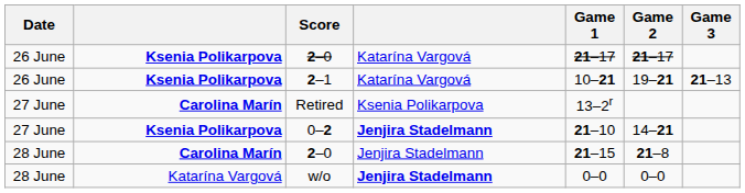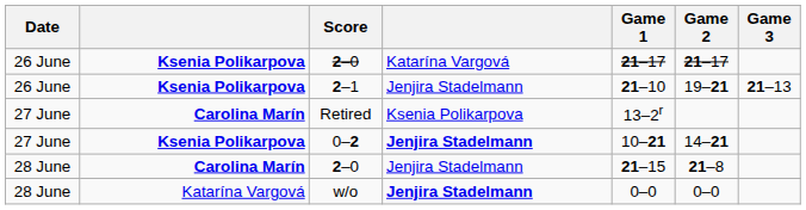2–1 | column 4: Katarína Vargová -> Jenjira Stadelmann
2–1 | Game 1: 10–21 -> 21–10
0–2 | Game 1: 21–10 -> 10–21
